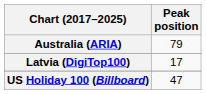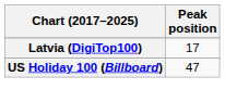- row: Australia (ARIA) | 79
